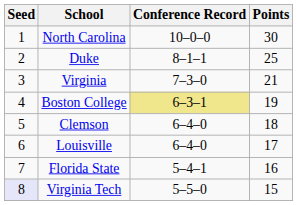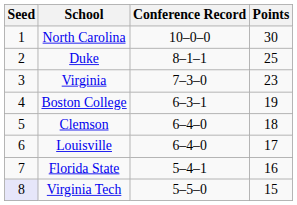Virginia | Points: 21 -> 23
Boston College | Conference Record: khaki background -> no background
